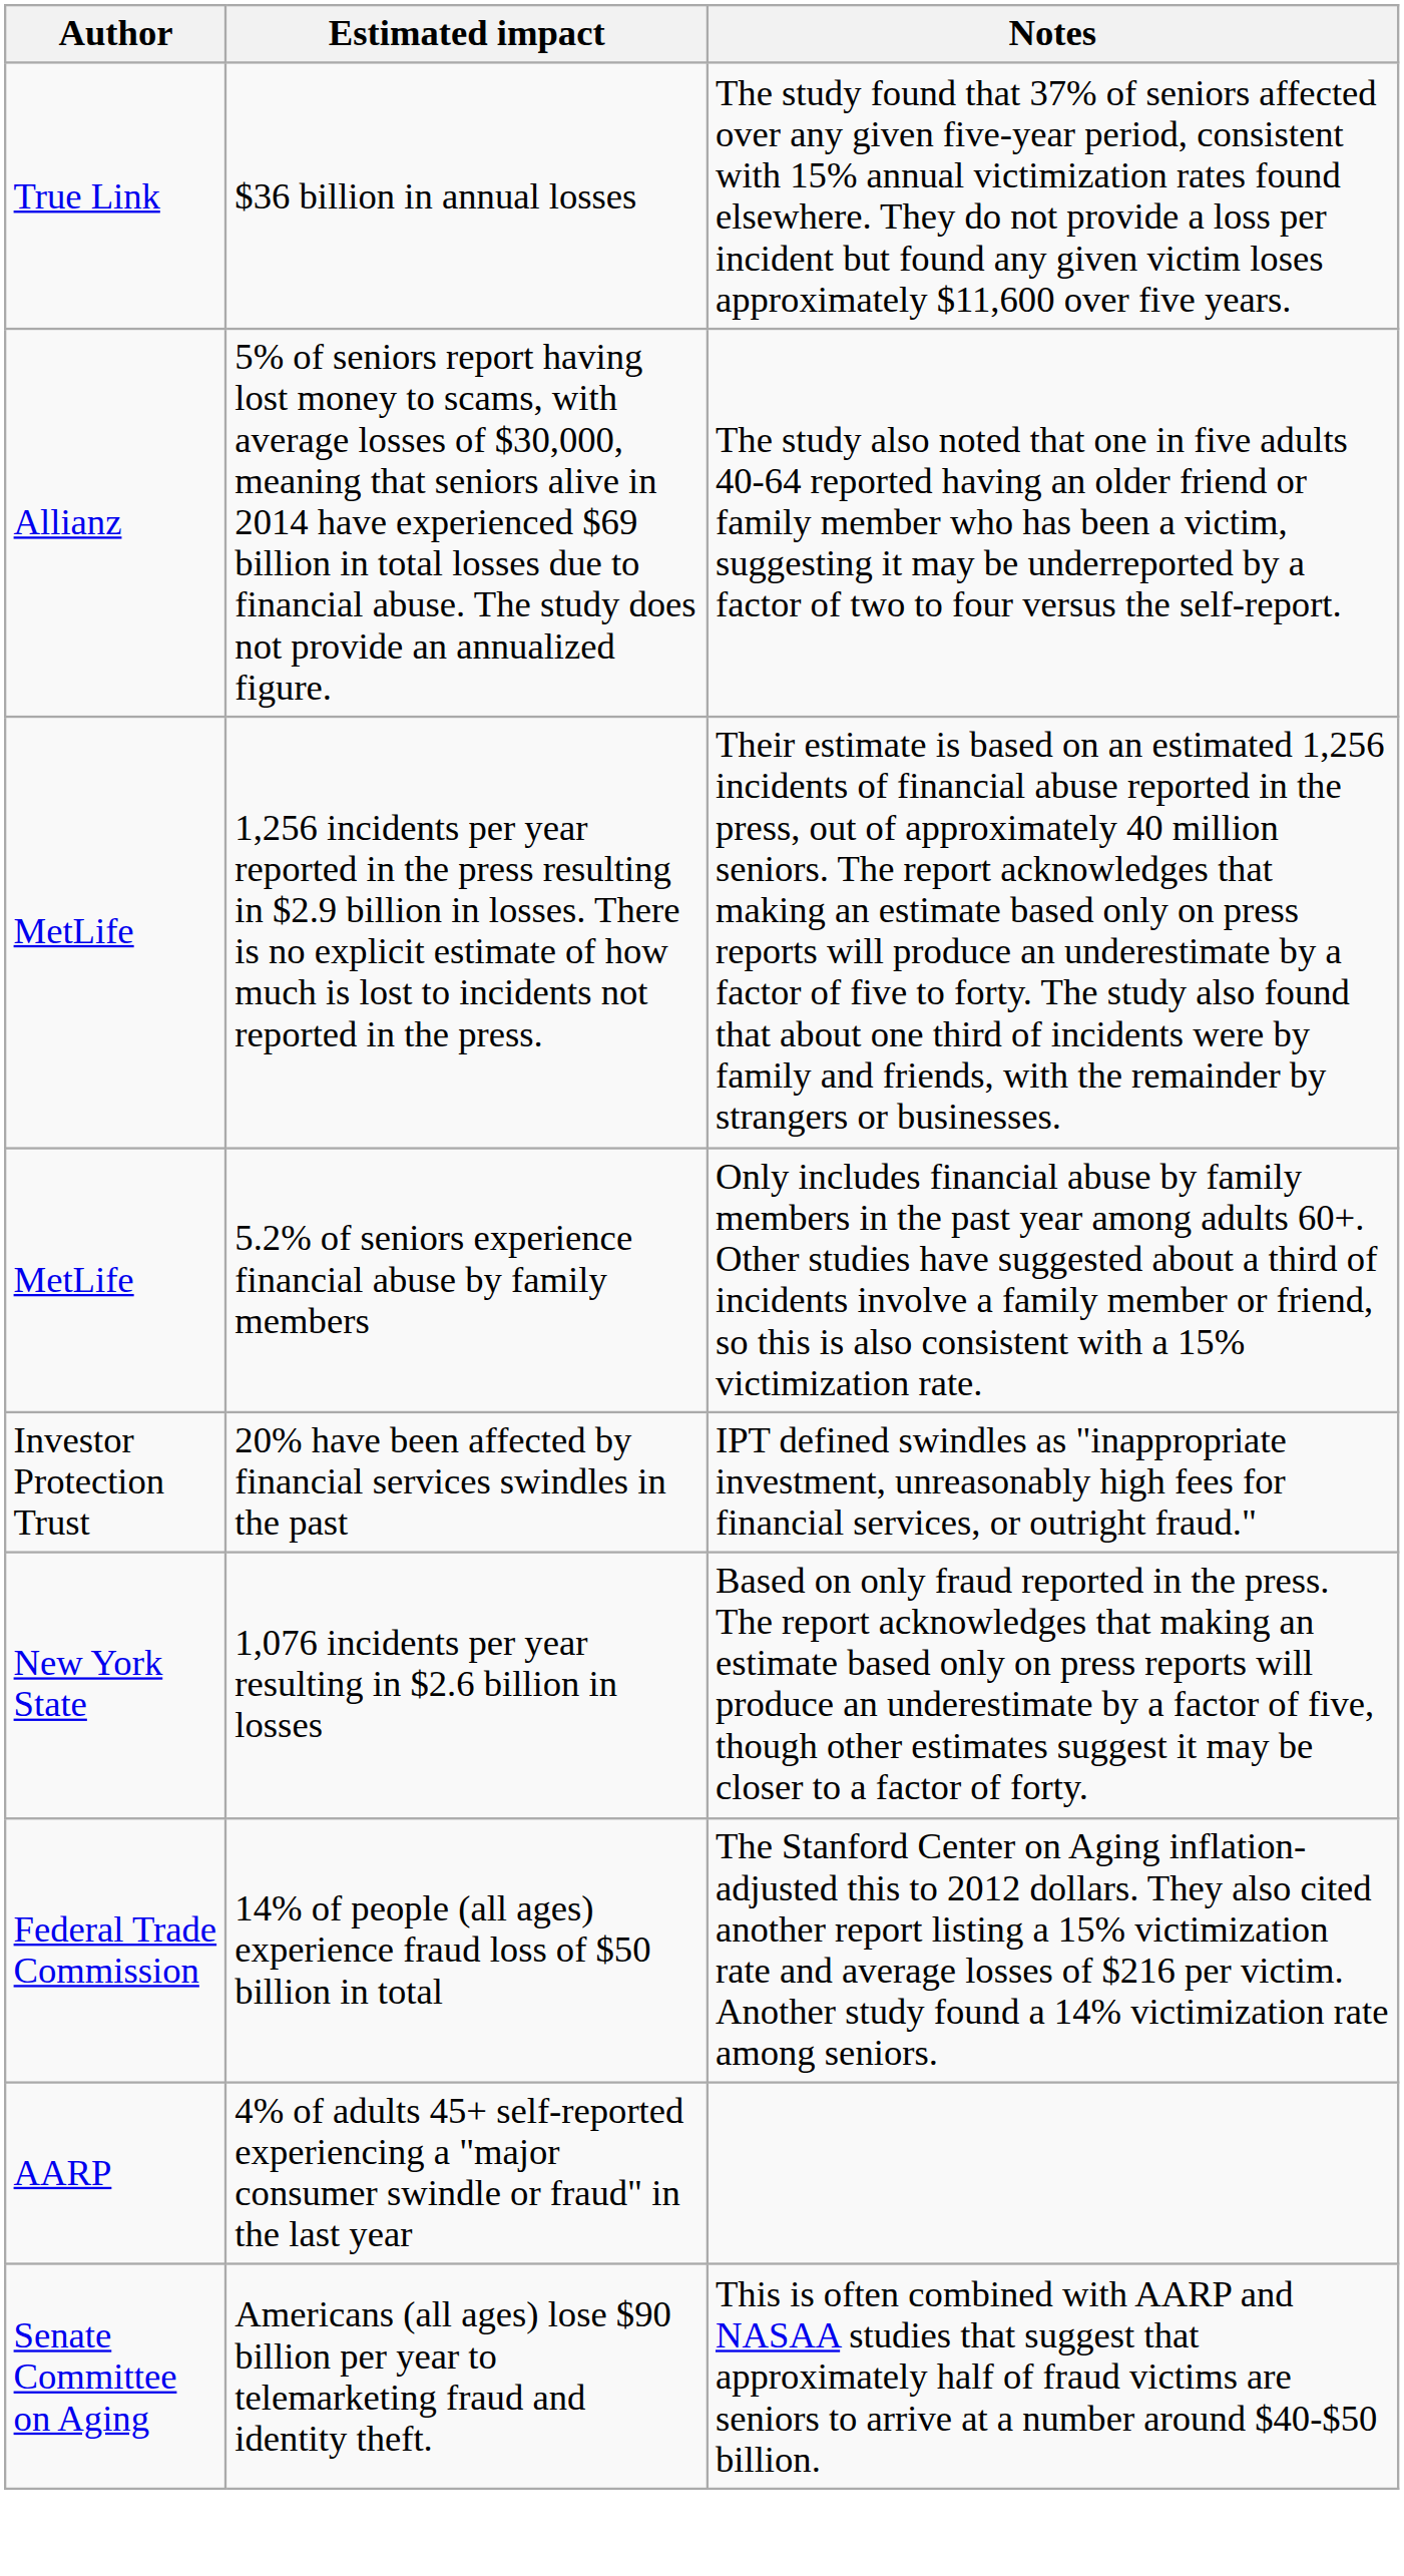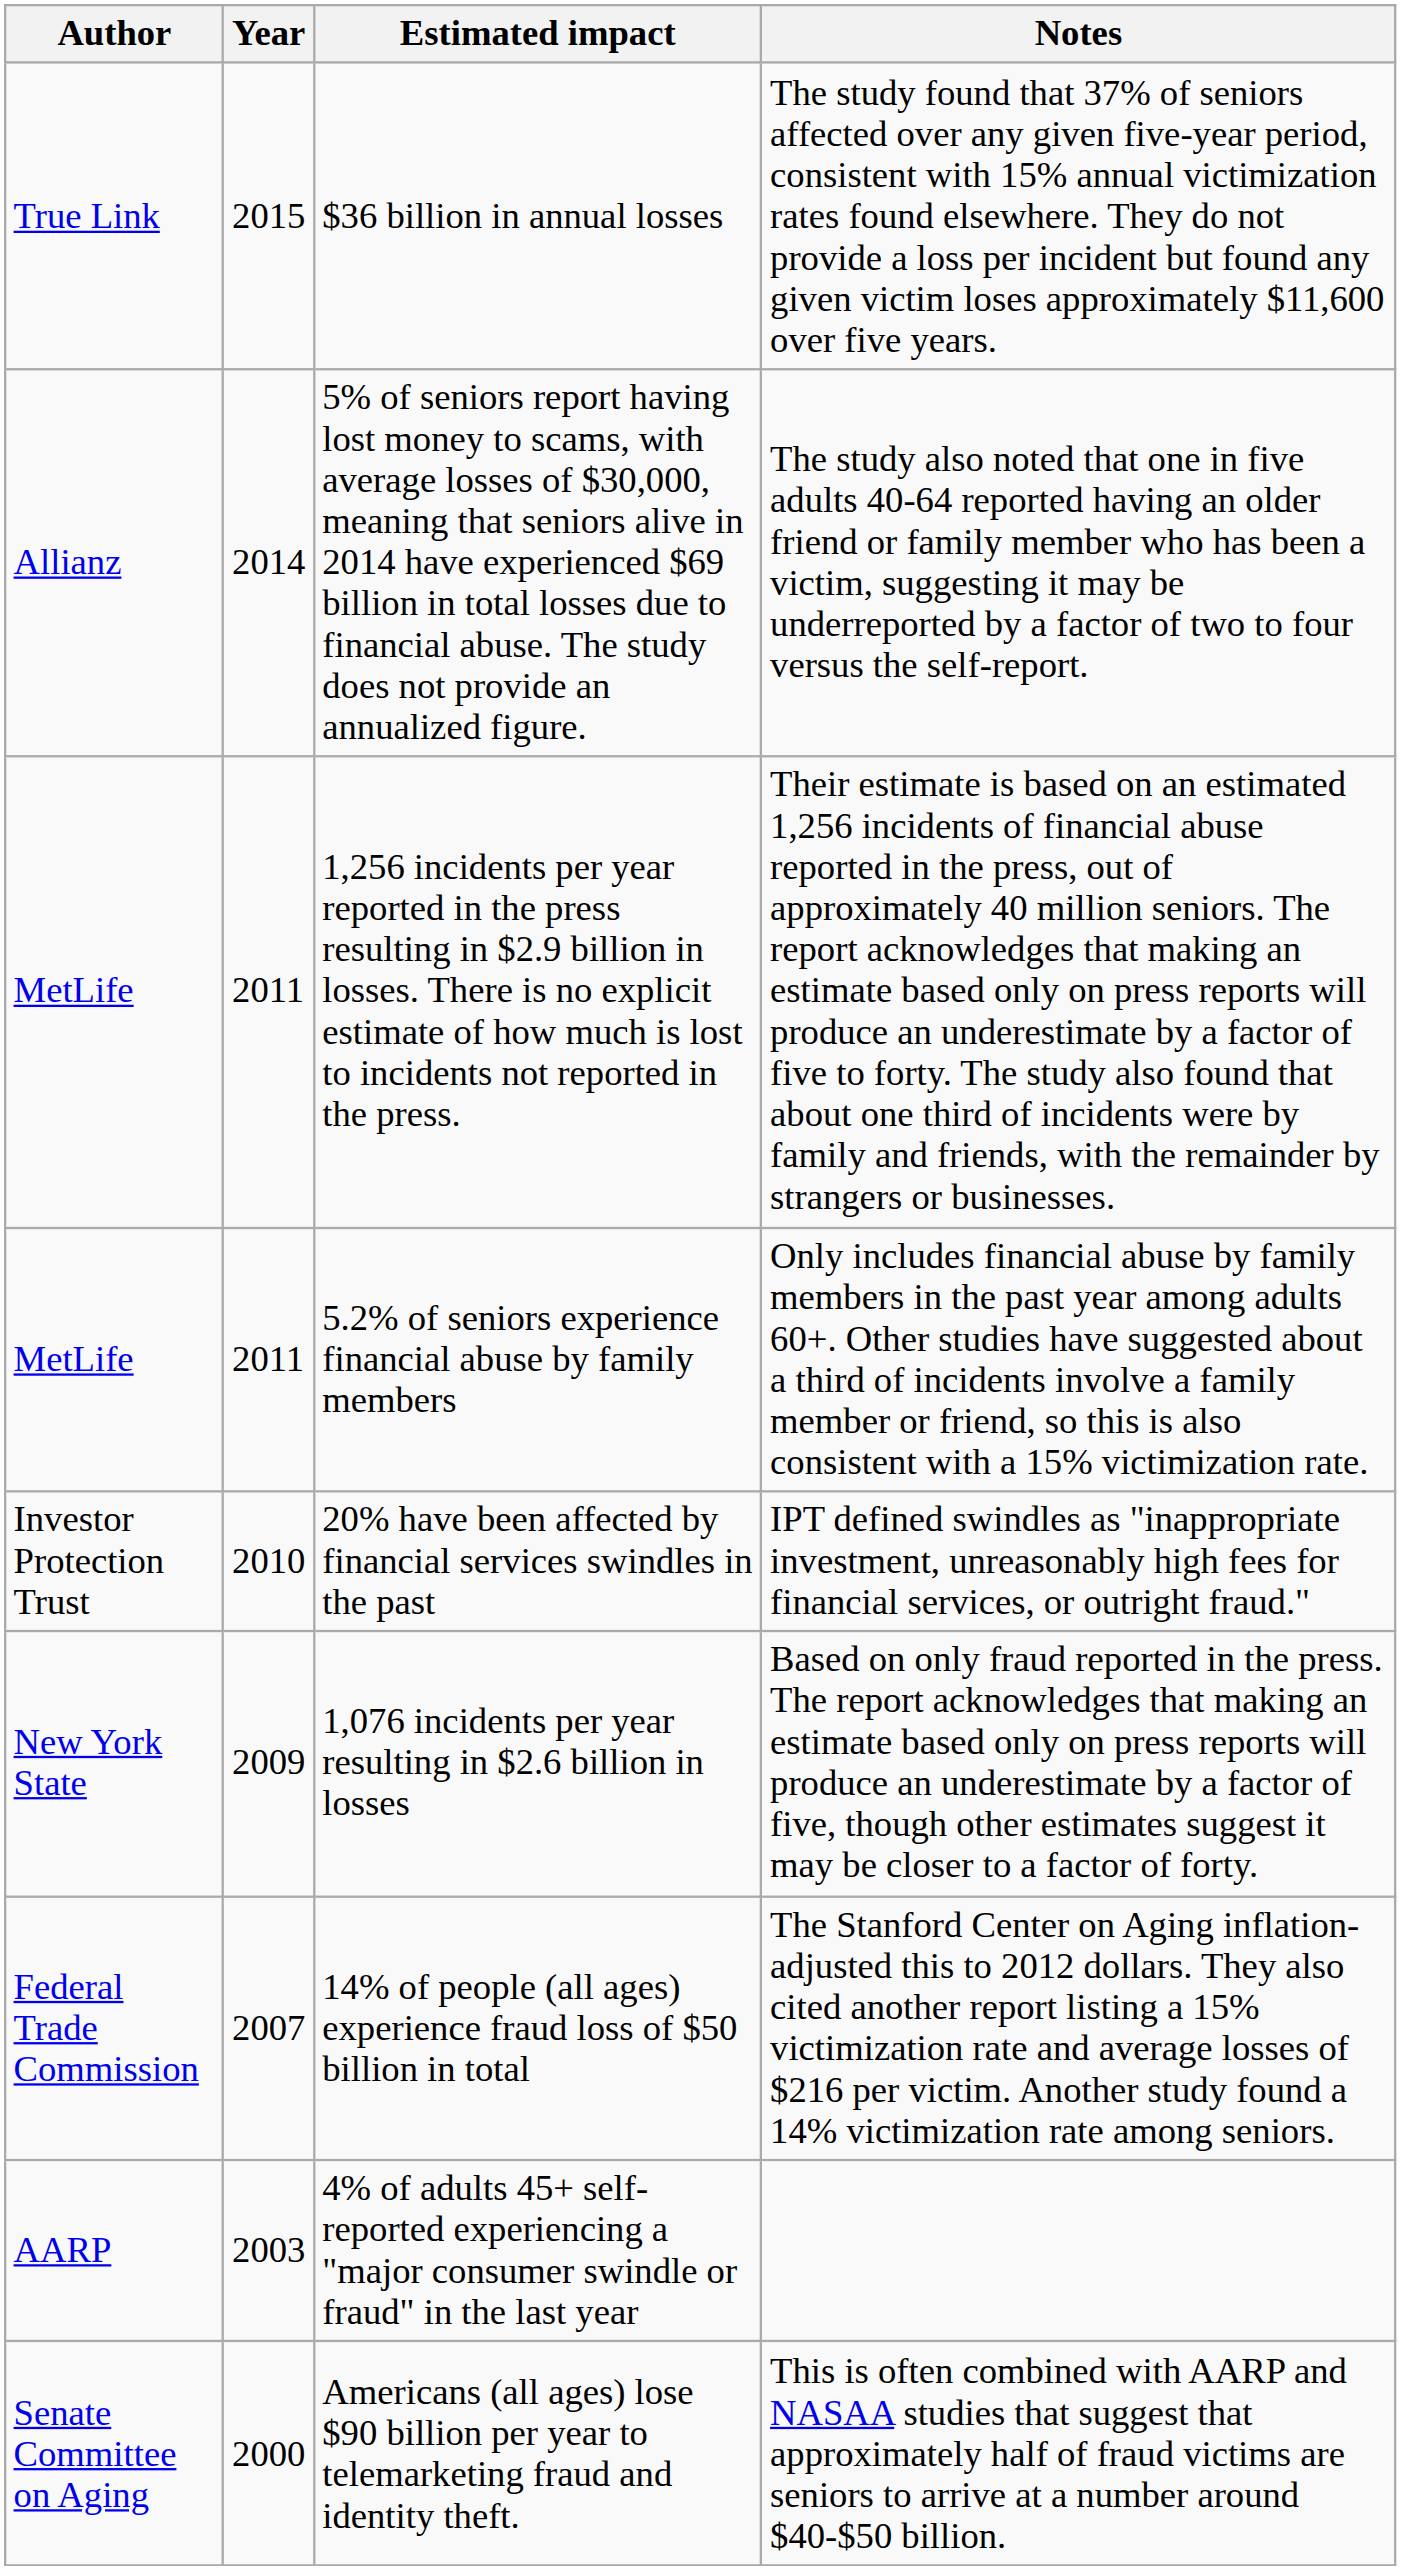+ column: Year | 2015 | 2014 | 2011 | 2011 | 2010 | 2009 | 2007 | 2003 | 2000
